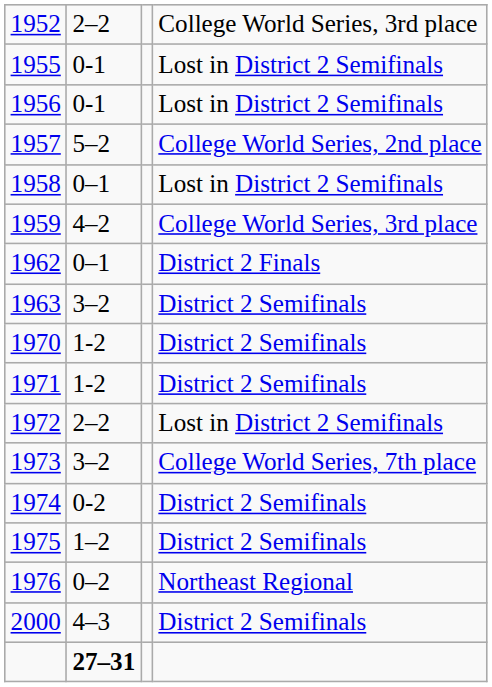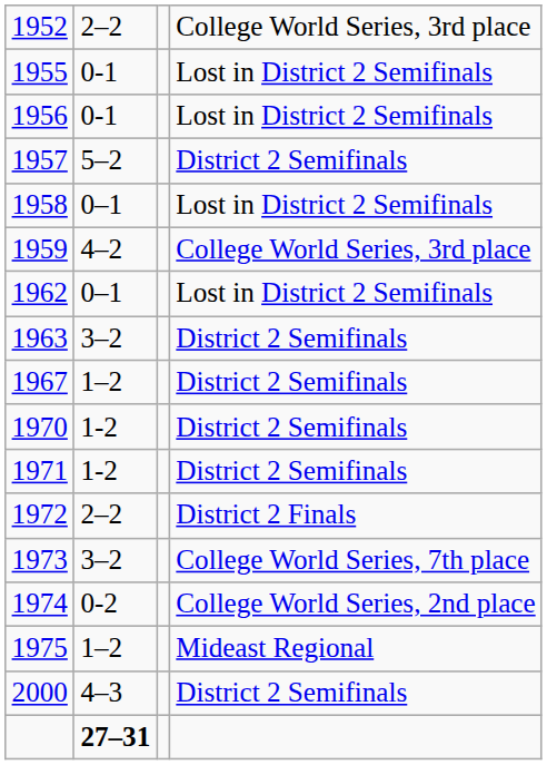1957 | column 4: College World Series, 2nd place -> District 2 Semifinals
1962 | column 4: District 2 Finals -> Lost in District 2 Semifinals
+ row: 1967 | 1–2 | District 2 Semifinals
1972 | column 4: Lost in District 2 Semifinals -> District 2 Finals
1974 | column 4: District 2 Semifinals -> College World Series, 2nd place
1975 | column 4: District 2 Semifinals -> Mideast Regional
- row: 1976 | 0–2 | Northeast Regional
